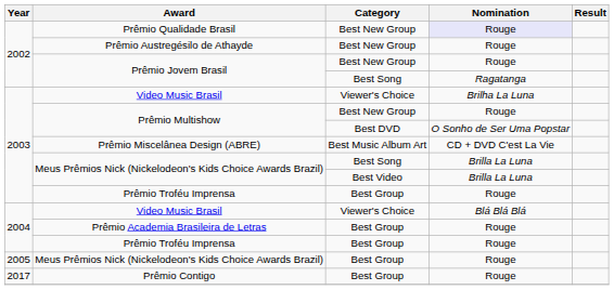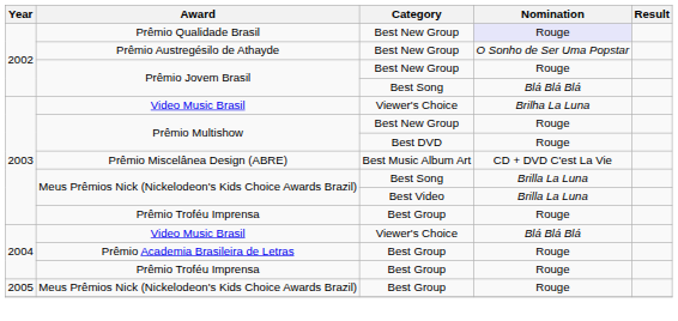Prêmio Austregésilo de Athayde | Nomination: Rouge -> O Sonho de Ser Uma Popstar
Prêmio Jovem Brasil / Best Song | Nomination: Ragatanga -> Blá Blá Blá
Prêmio Multishow / Best DVD | Nomination: O Sonho de Ser Uma Popstar -> Rouge
- row: 2017 | Prêmio Contigo | Best Group | Rouge
